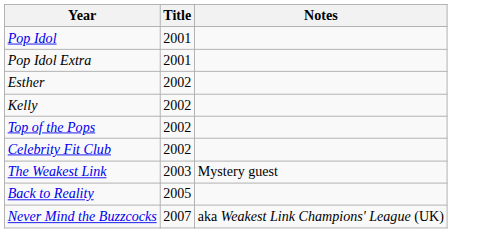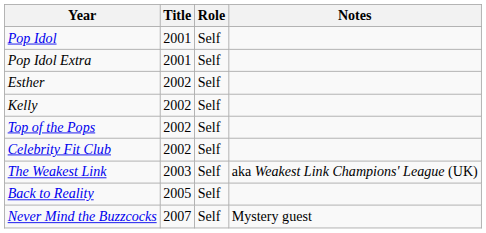+ column: Role | Self | Self | Self | Self | Self | Self | Self | Self | Self
The Weakest Link | Notes: Mystery guest -> aka Weakest Link Champions' League (UK)
Never Mind the Buzzcocks | Notes: aka Weakest Link Champions' League (UK) -> Mystery guest
